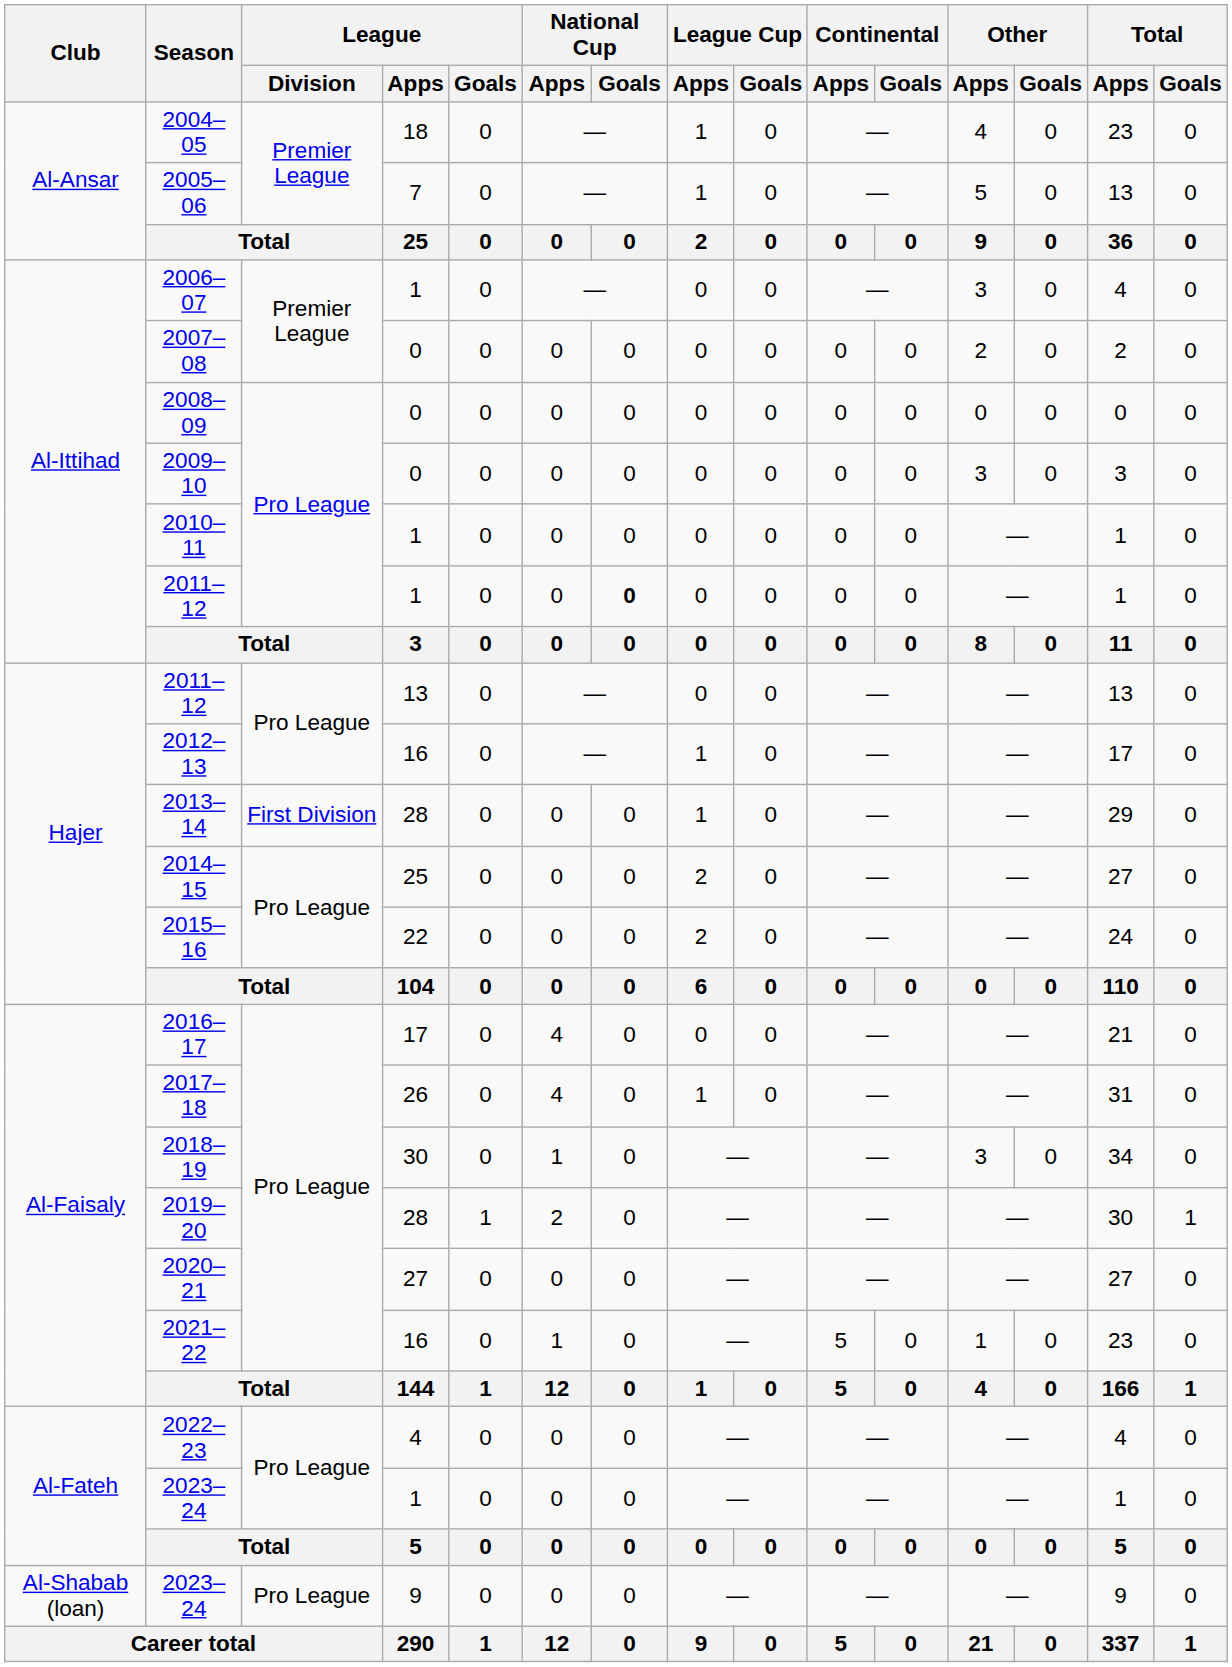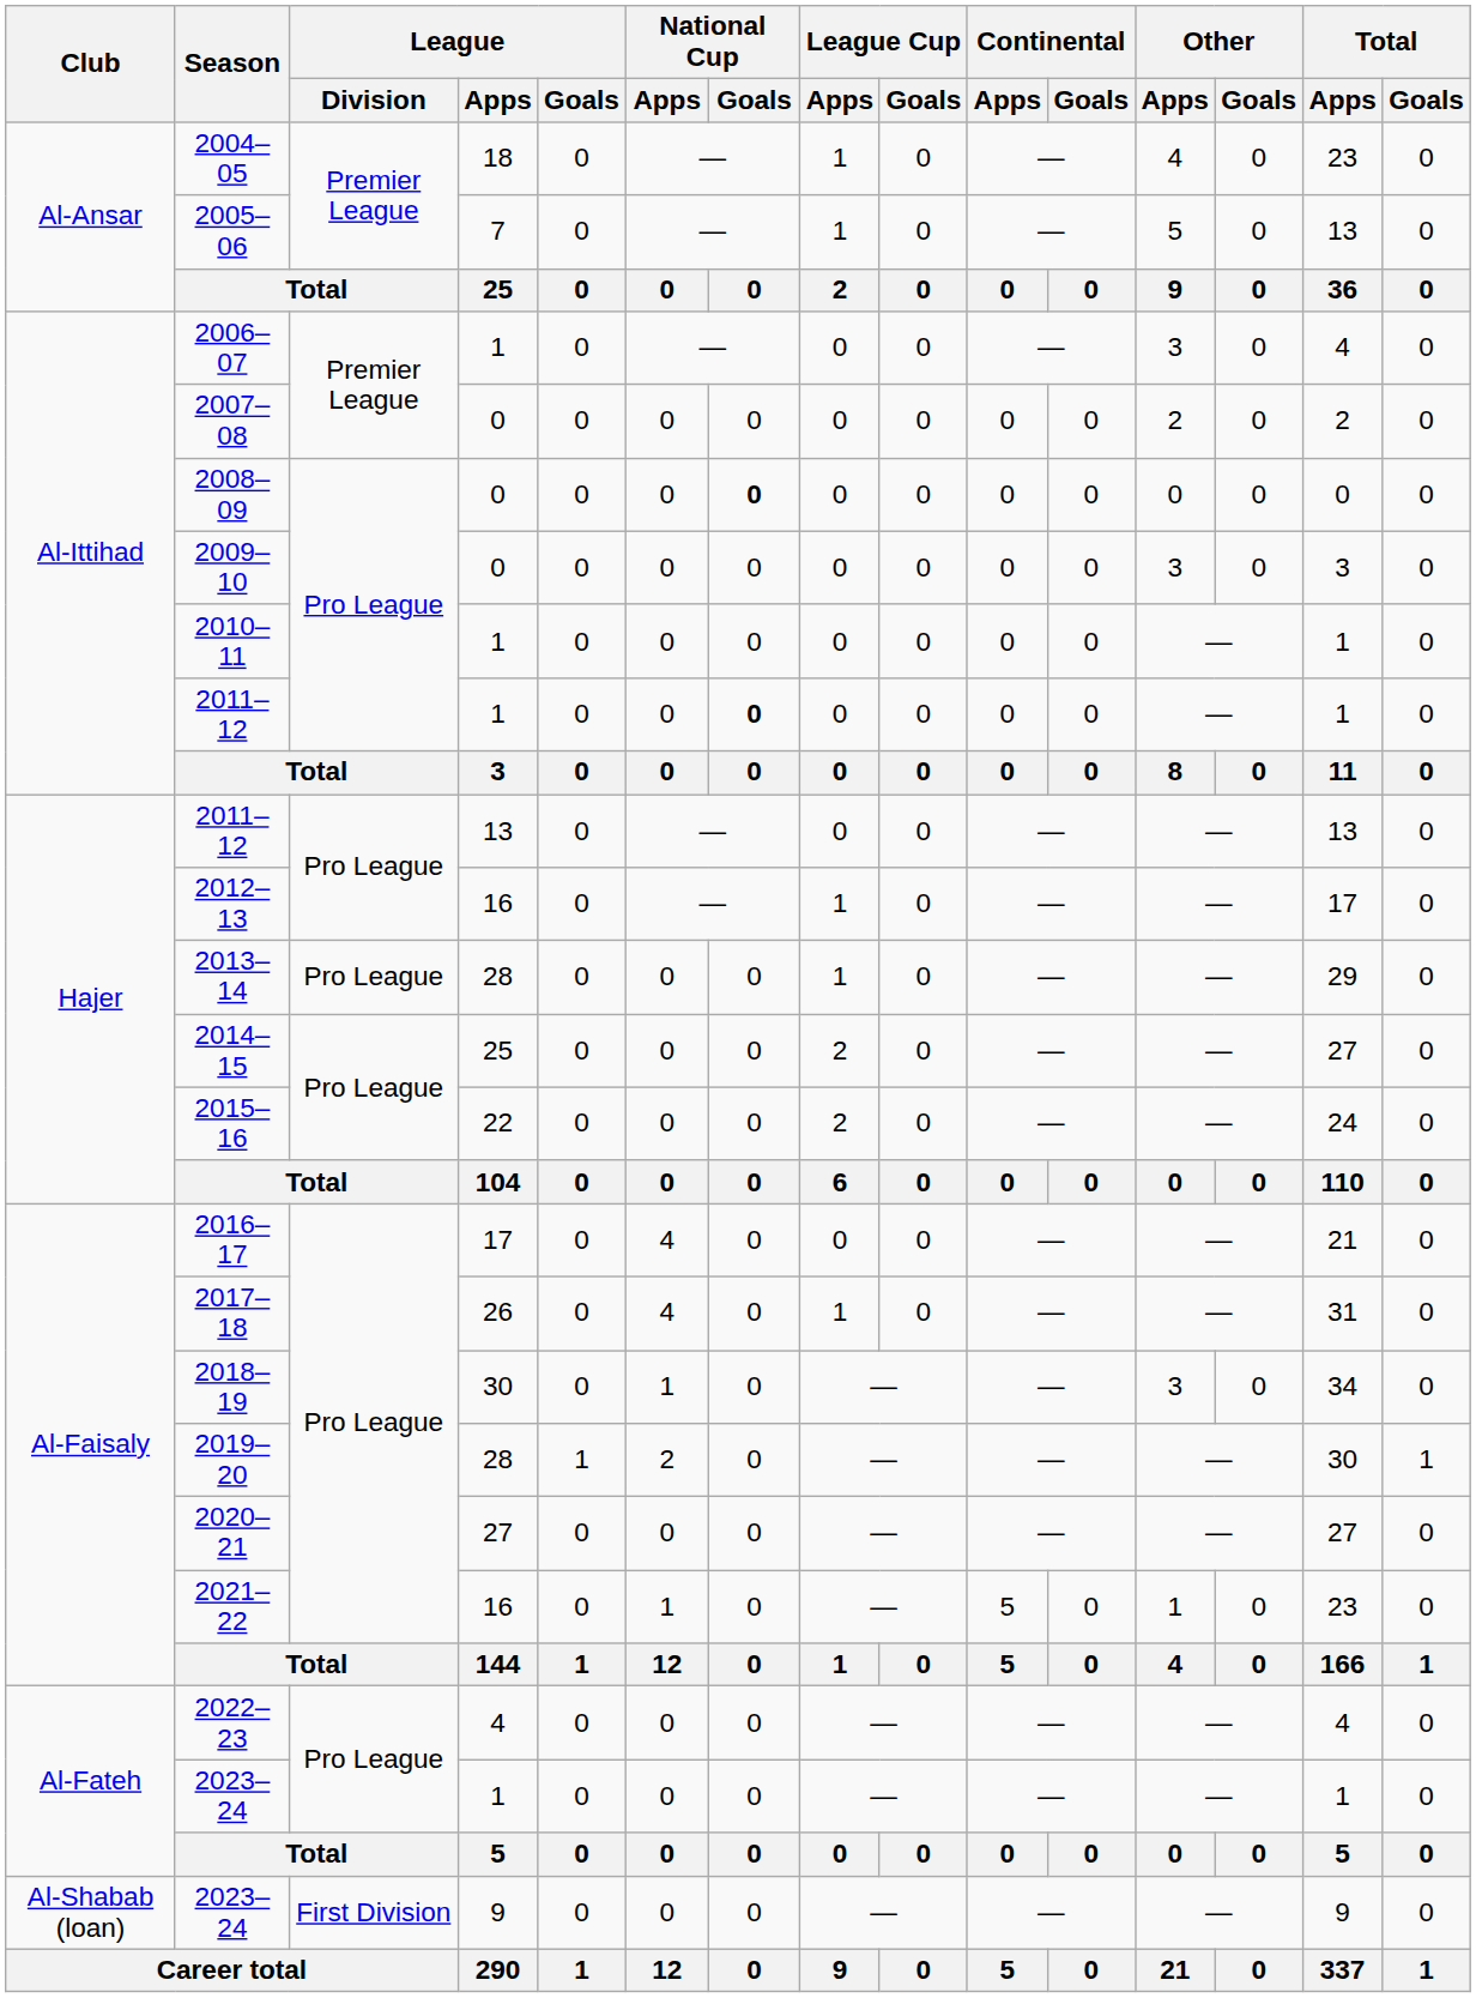2008–09 | National Cup / Goals: normal -> bold
2013–14 | League / Division: First Division -> Pro League
2023–24 / 9 | League / Division: Pro League -> First Division
